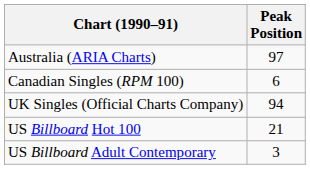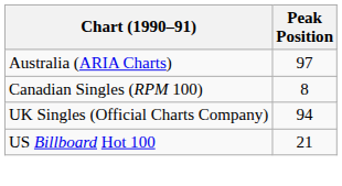Canadian Singles (RPM 100) | Peak Position: 6 -> 8
- row: US Billboard Adult Contemporary | 3
